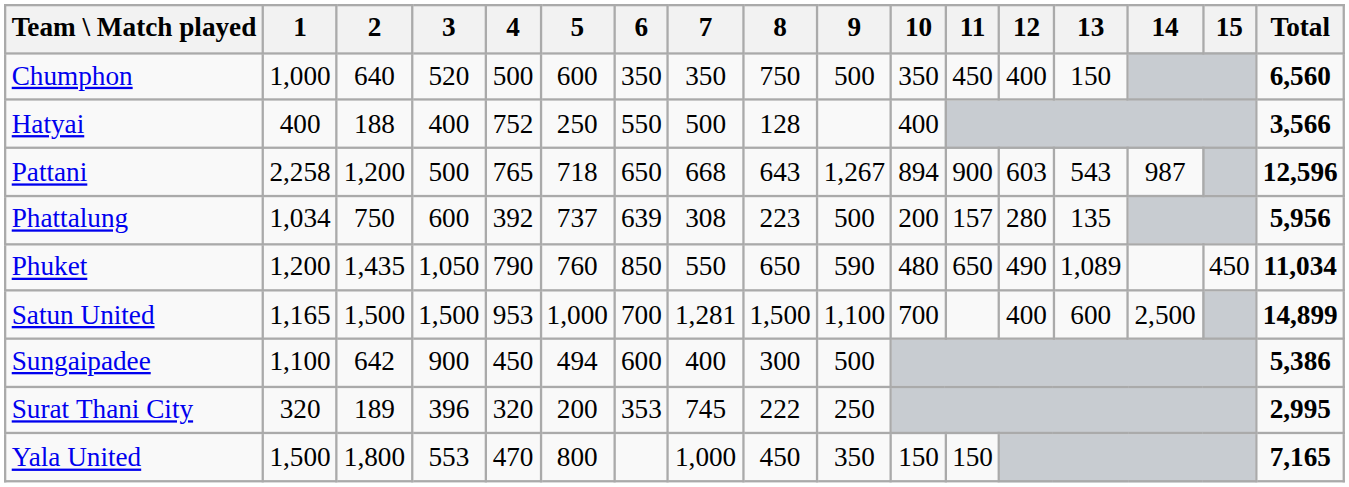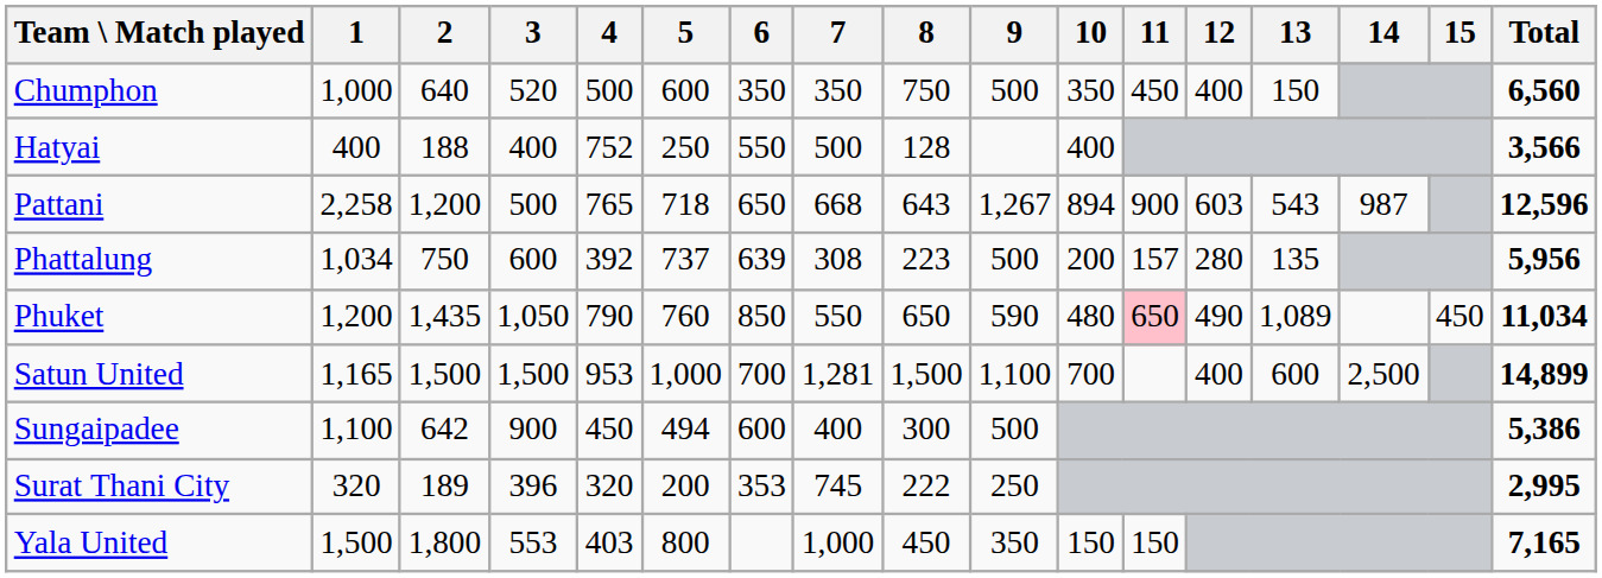Phuket | 11: no background -> pink background
Yala United | 4: 470 -> 403
